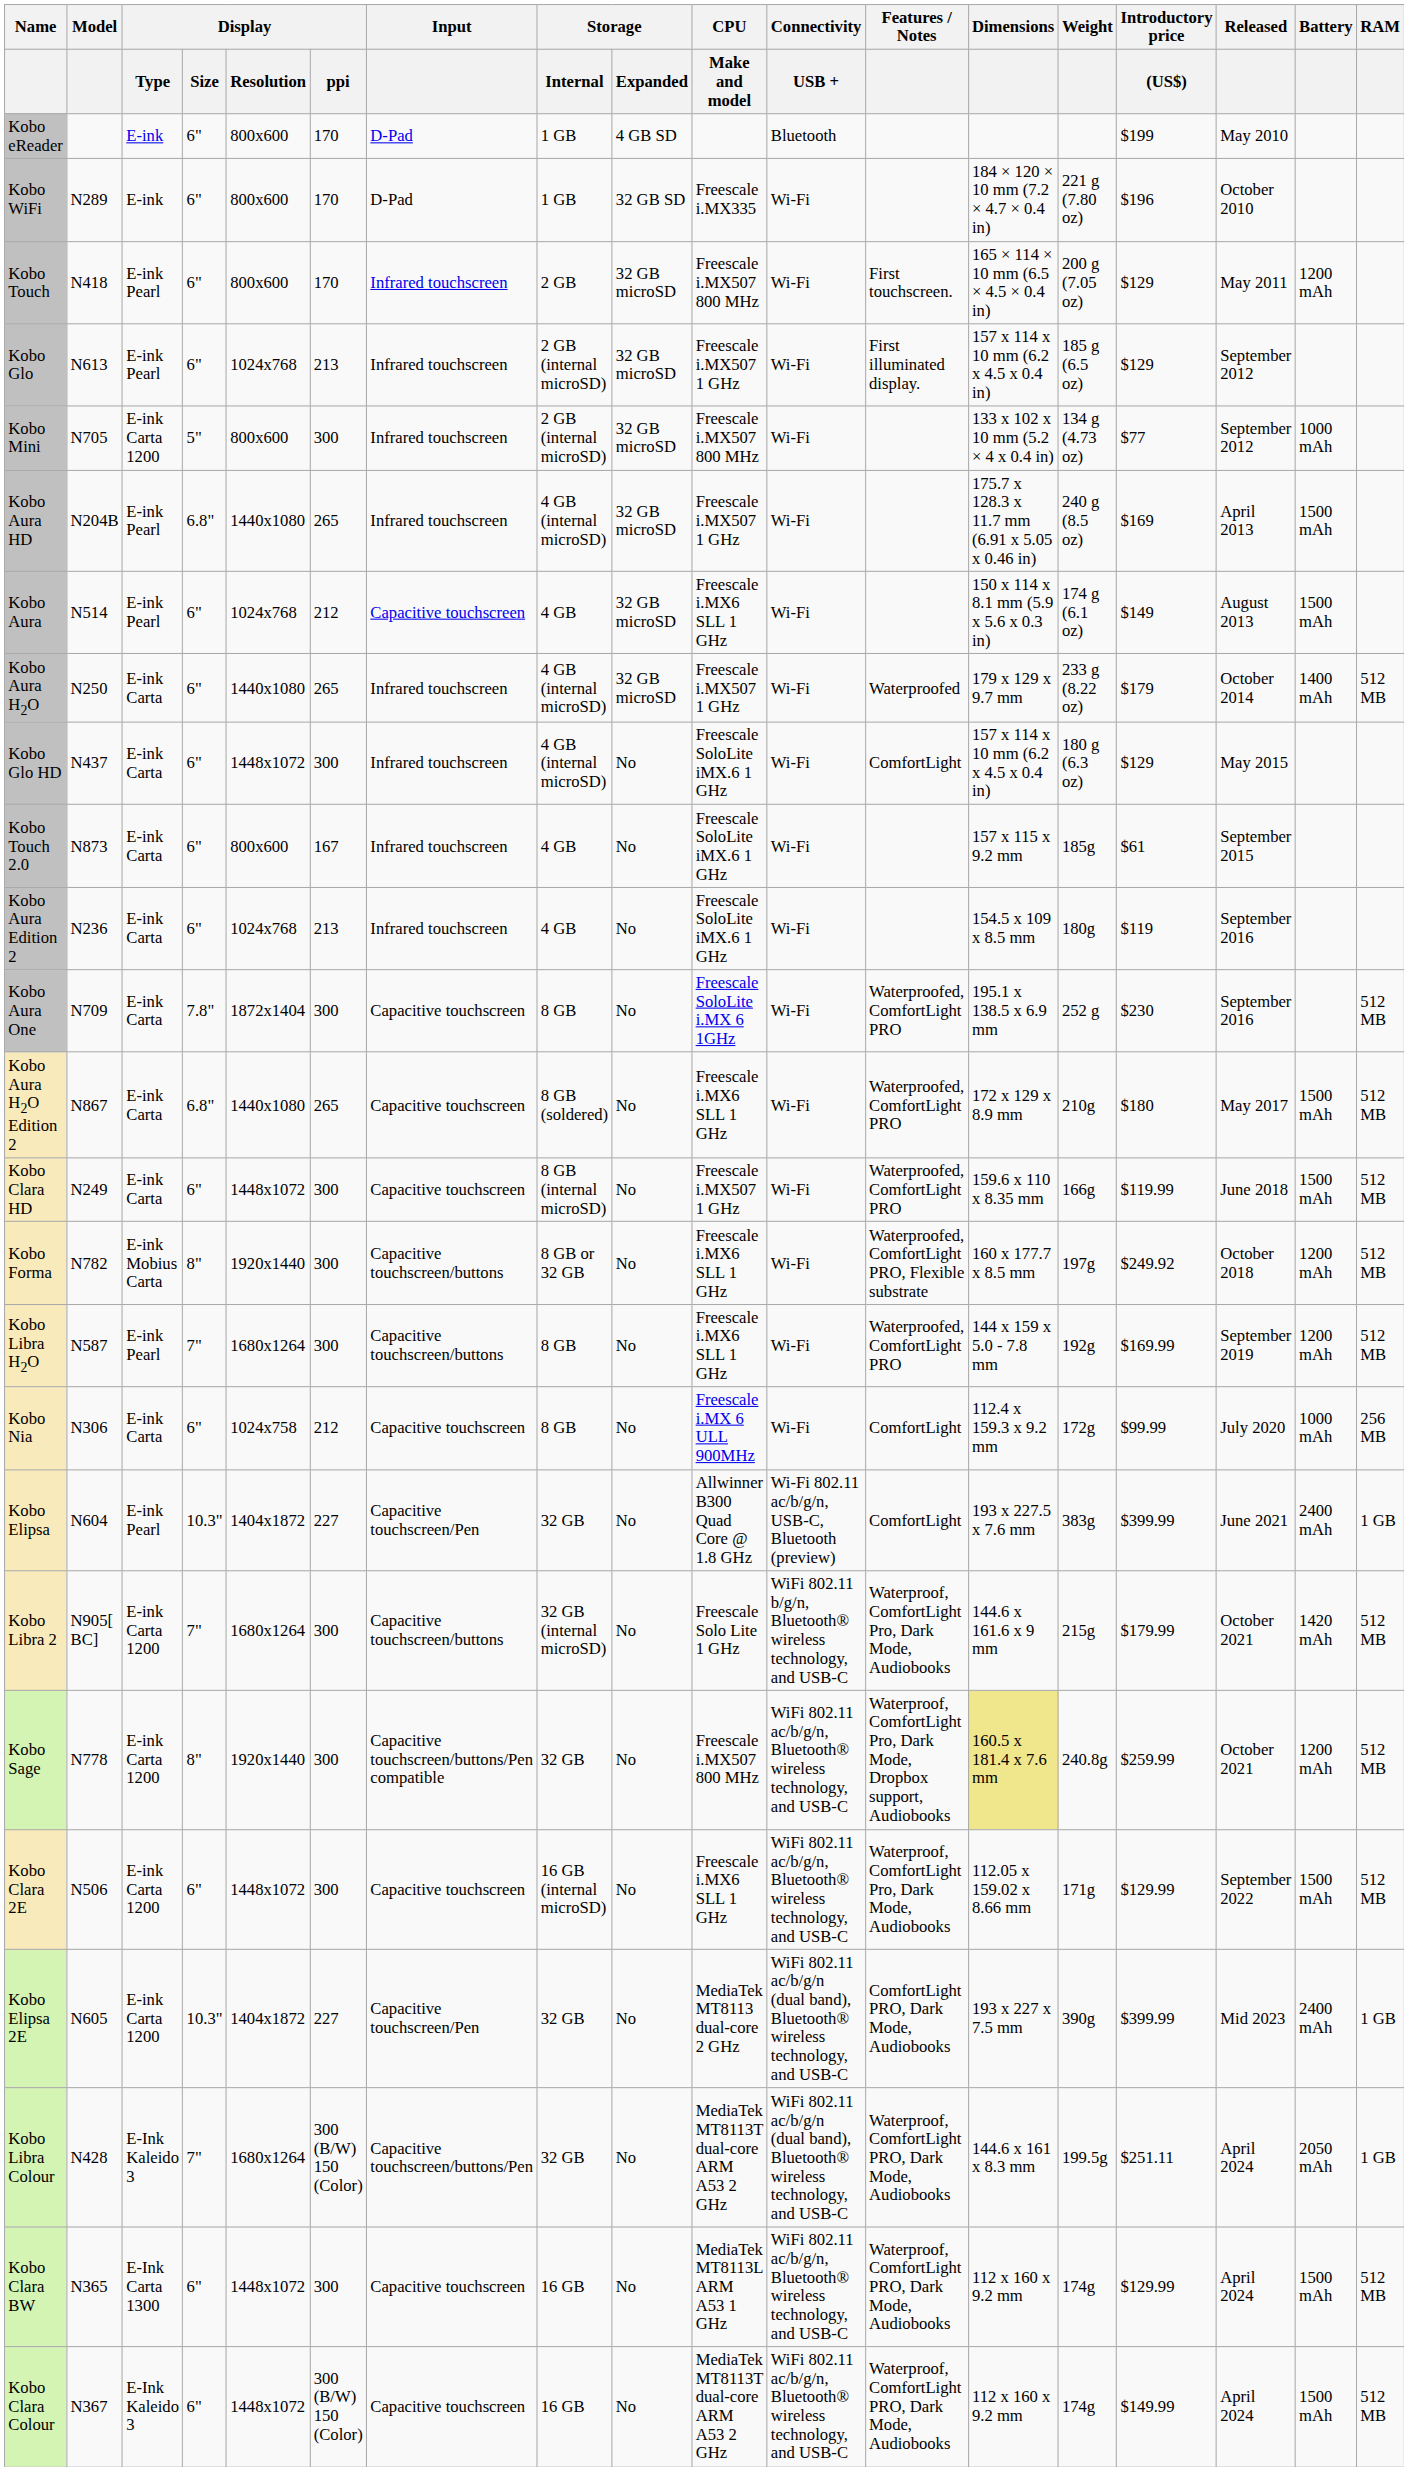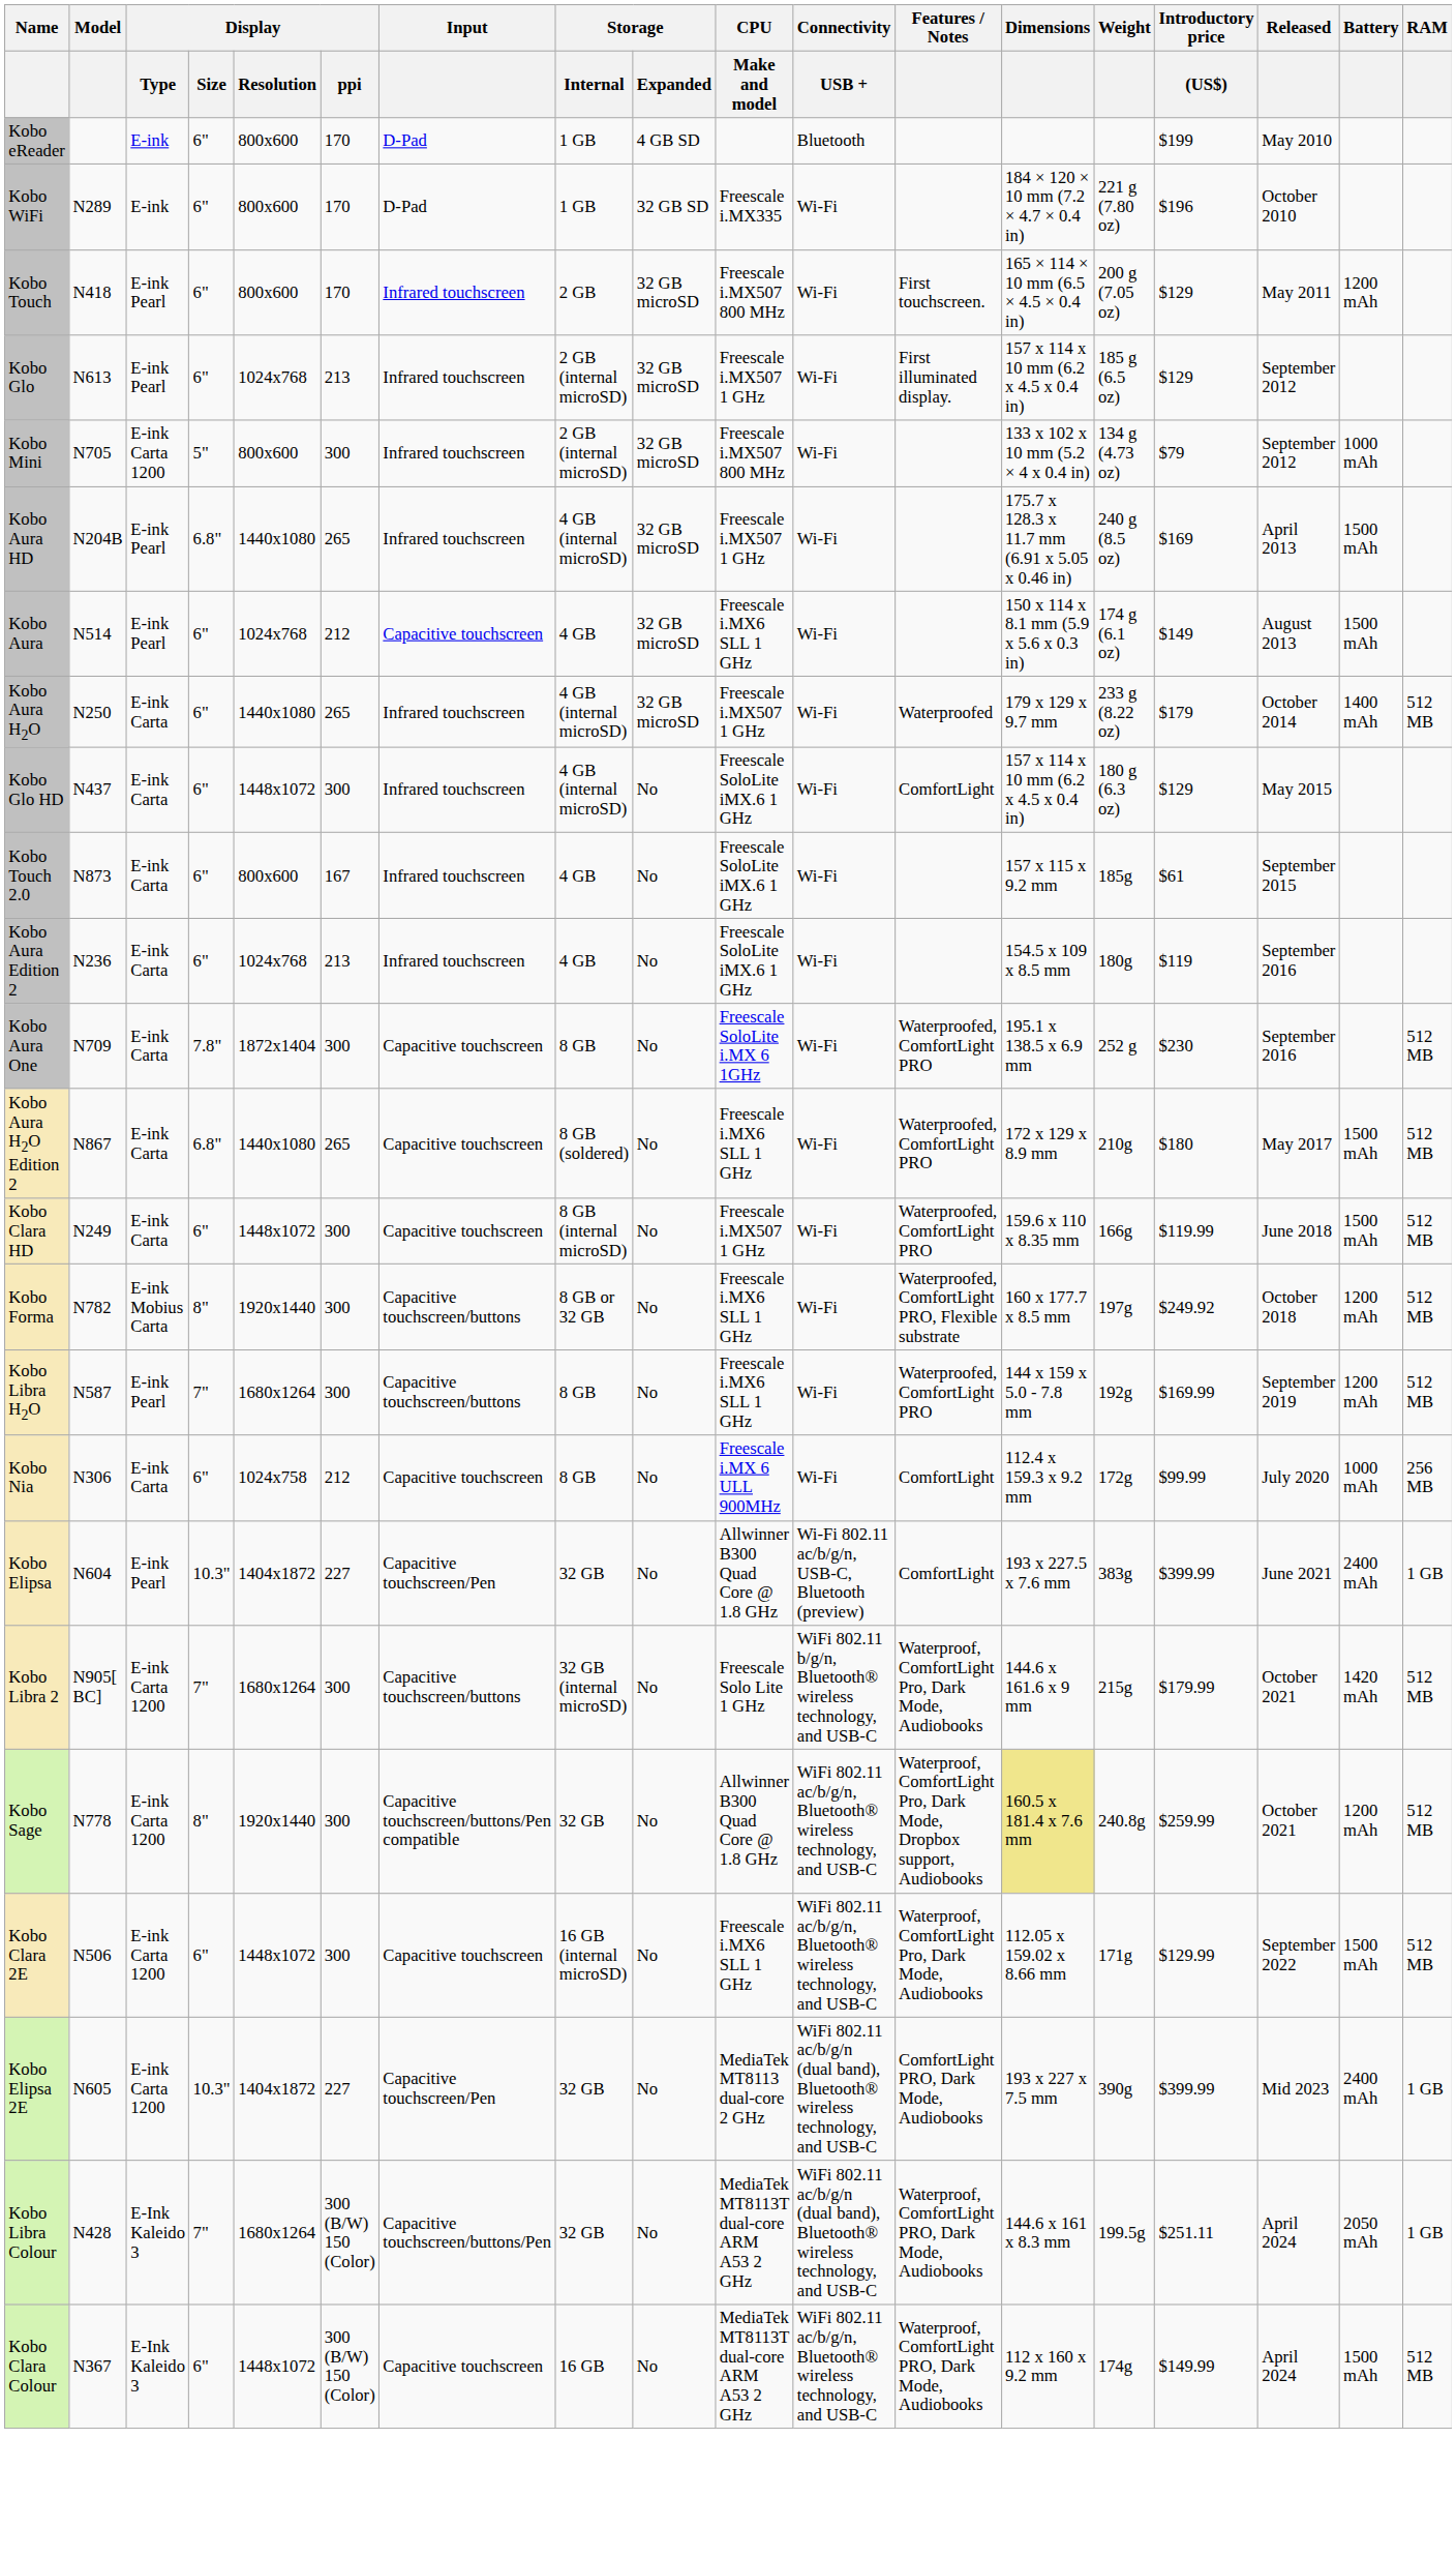Kobo Mini | Introductory price / (US$): $77 -> $79
Kobo Sage | CPU / Make and model: Freescale i.MX507 800 MHz -> Allwinner B300 Quad Core @ 1.8 GHz
- row: Kobo Clara BW | N365 | E-Ink Carta 1300 | 6" | 1448x1072 | 300 | Capacitive touchscreen | 16 GB | No | MediaTek MT8113L ARM A53 1 GHz | WiFi 802.11 ac/b/g/n, Bluetooth® wireless technology, and USB-C | Waterproof, ComfortLight PRO, Dark Mode, Audiobooks | 112 x 160 x 9.2 mm | 174g | $129.99 | April 2024 | 1500 mAh | 512 MB
